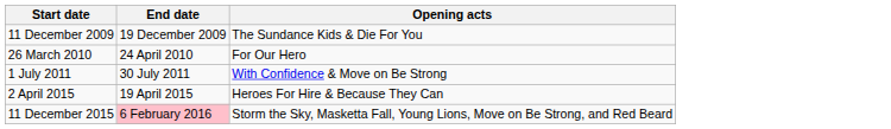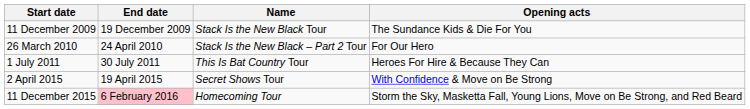+ column: Name | Stack Is the New Black Tour | Stack Is the New Black – Part 2 Tour | This Is Bat Country Tour | Secret Shows Tour | Homecoming Tour
1 July 2011 | Opening acts: With Confidence & Move on Be Strong -> Heroes For Hire & Because They Can
2 April 2015 | Opening acts: Heroes For Hire & Because They Can -> With Confidence & Move on Be Strong
